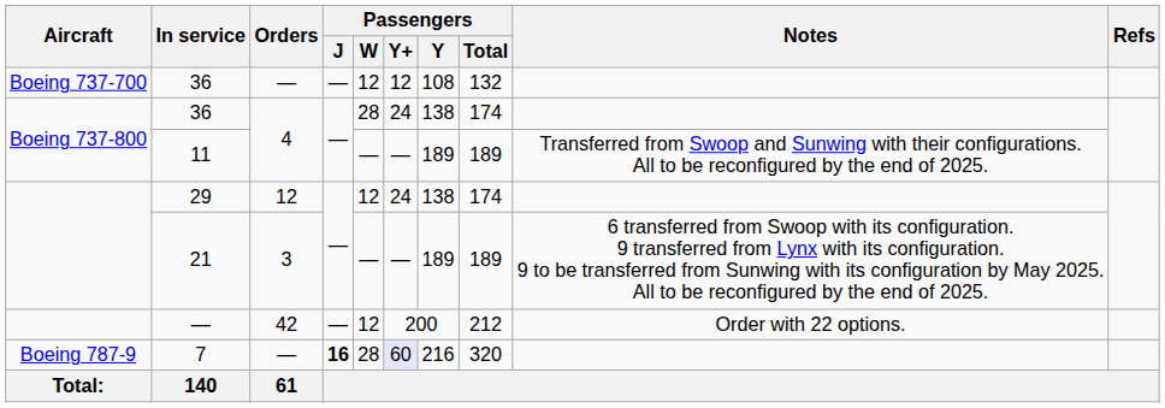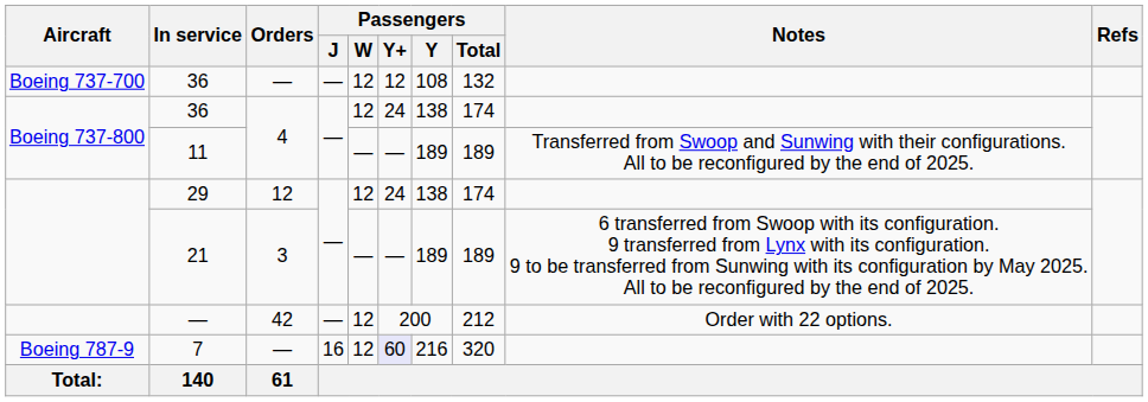36 / 4 | Passengers / W: 28 -> 12
7 | Passengers / J: bold -> normal
7 | Passengers / W: 28 -> 12
